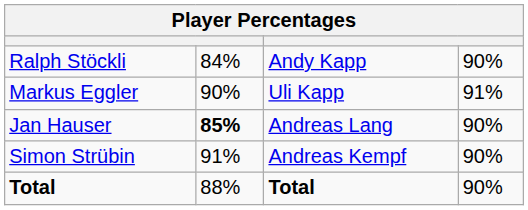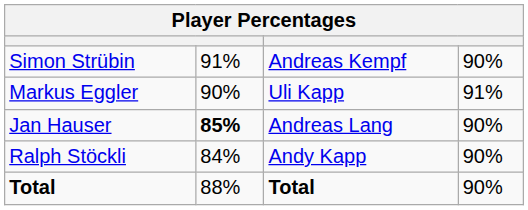rows swapped: Simon Strübin <-> Ralph Stöckli
